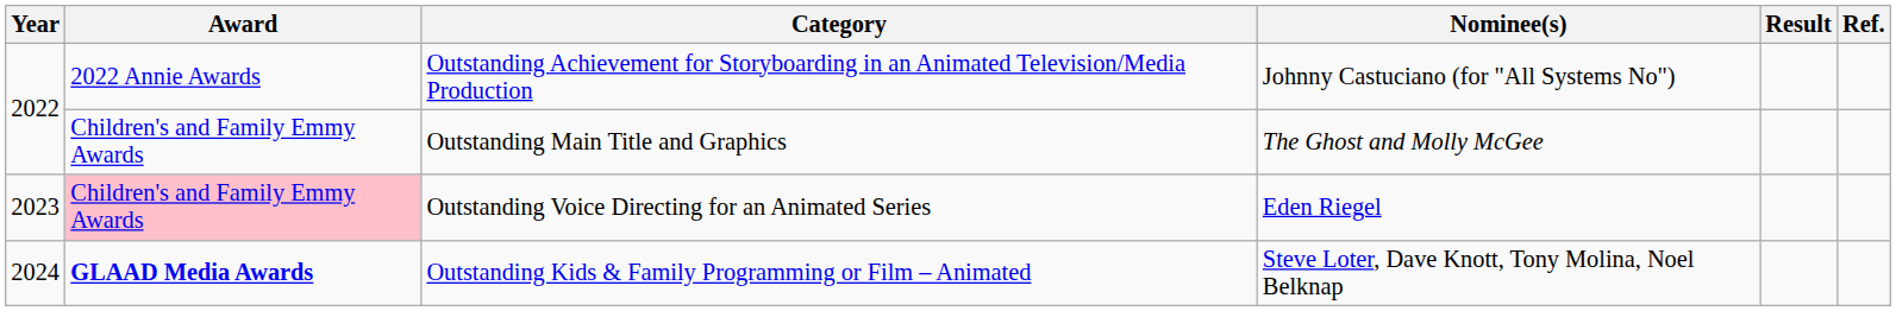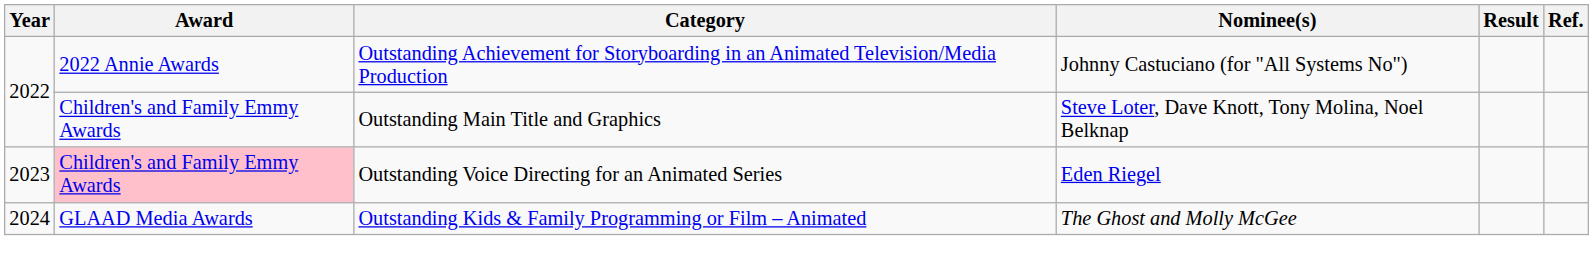Outstanding Main Title and Graphics | Nominee(s): The Ghost and Molly McGee -> Steve Loter, Dave Knott, Tony Molina, Noel Belknap
Outstanding Kids & Family Programming or Film – Animated | Award: bold -> normal
Outstanding Kids & Family Programming or Film – Animated | Nominee(s): Steve Loter, Dave Knott, Tony Molina, Noel Belknap -> The Ghost and Molly McGee
